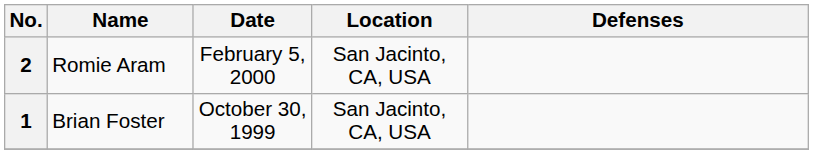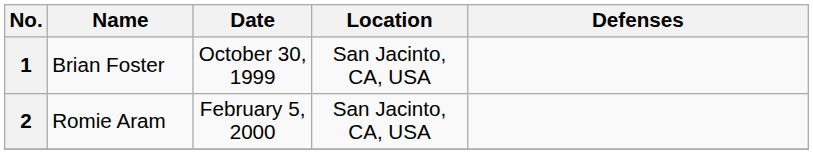rows swapped: 1 <-> 2
